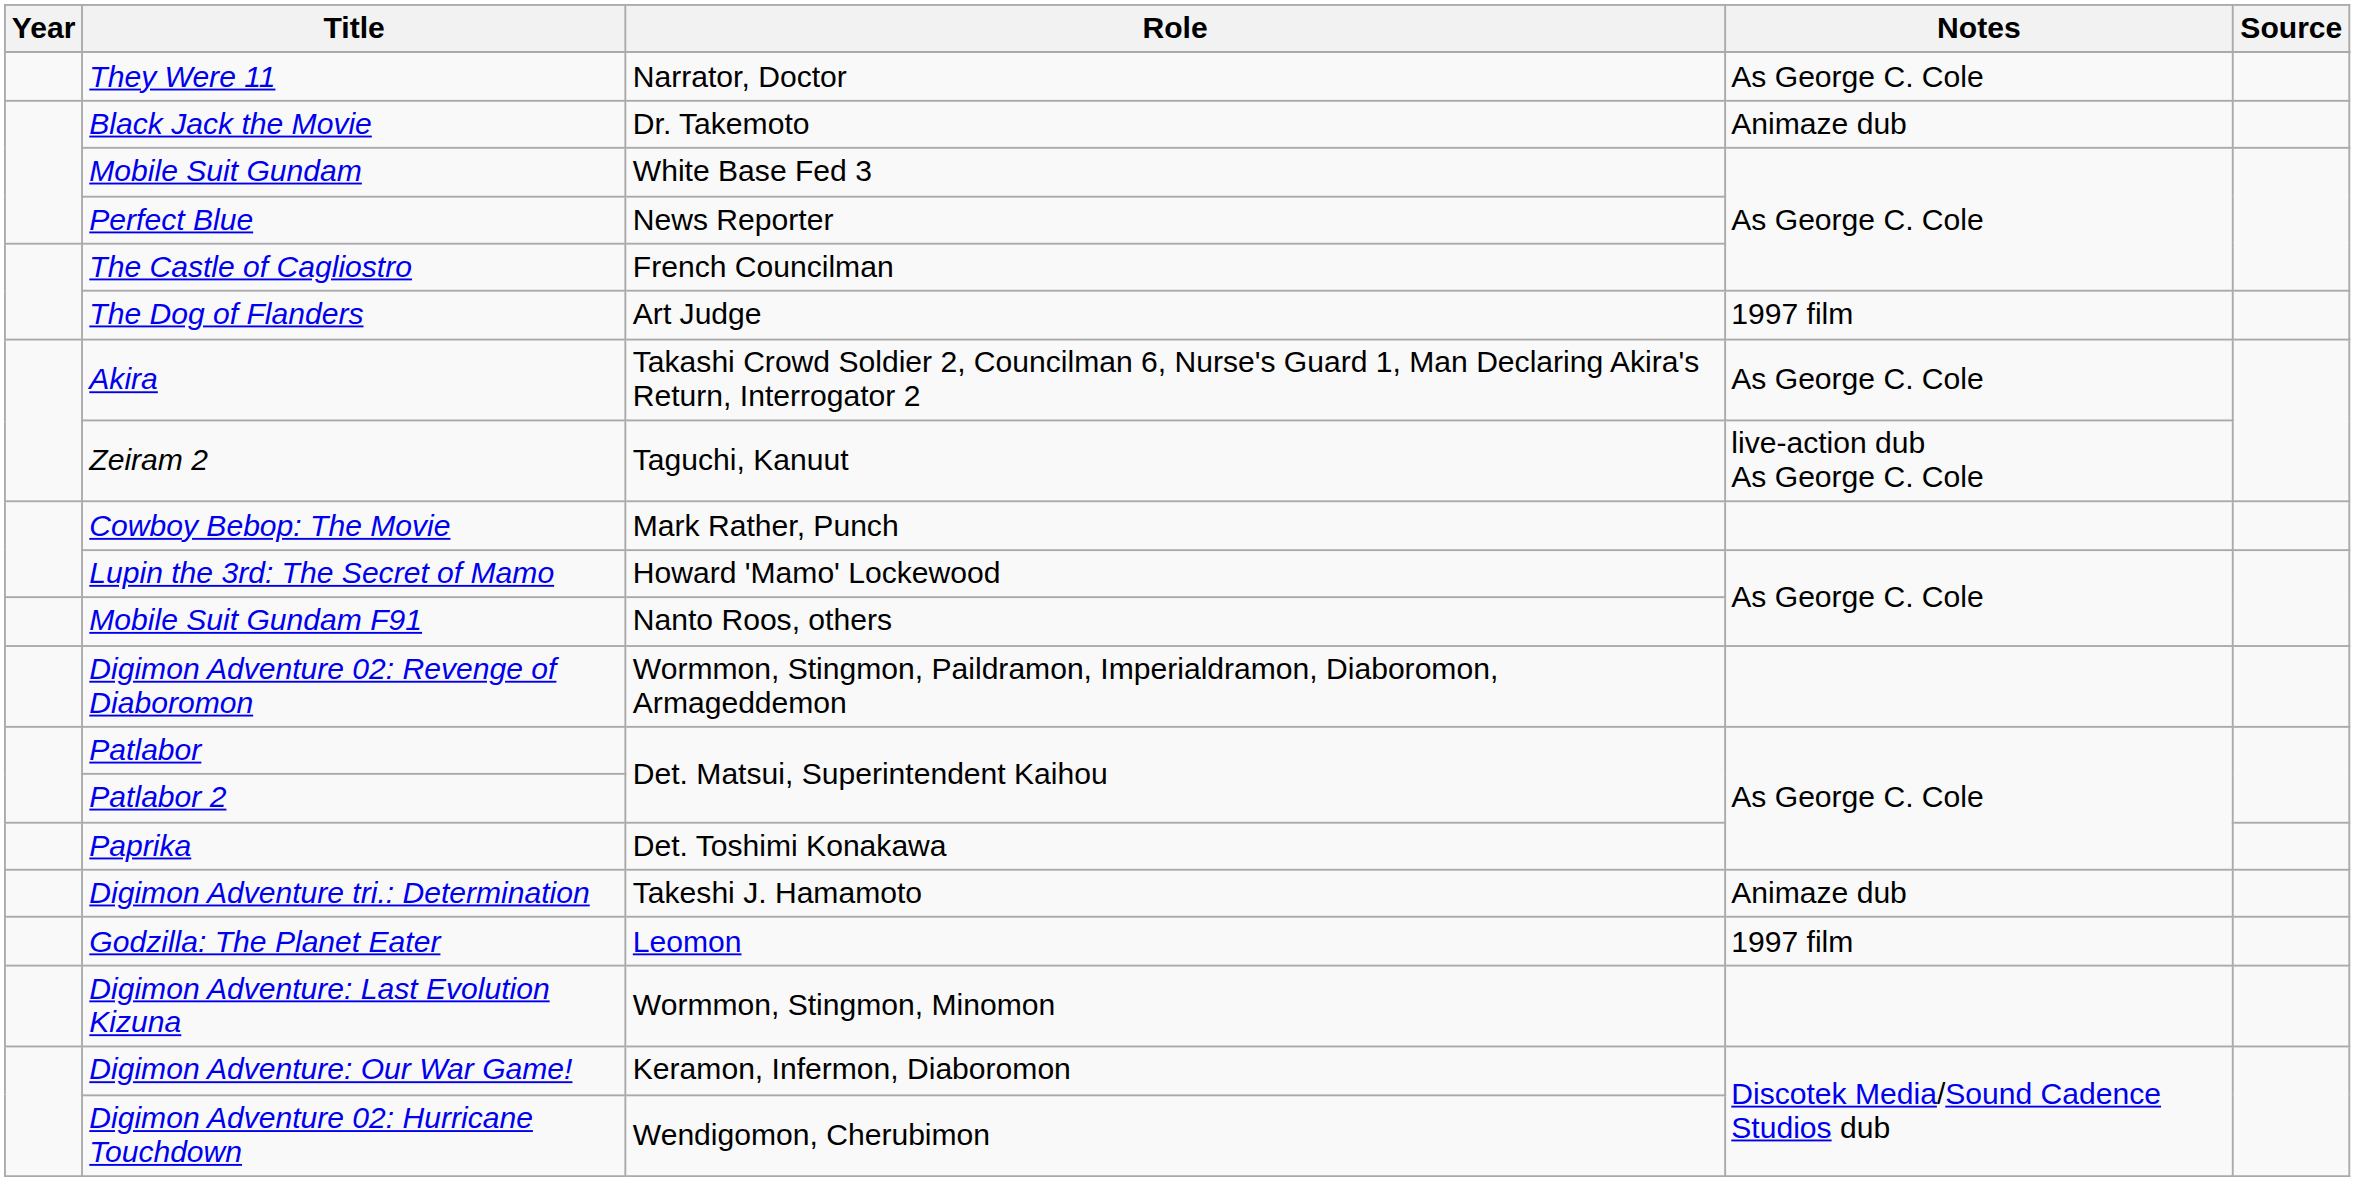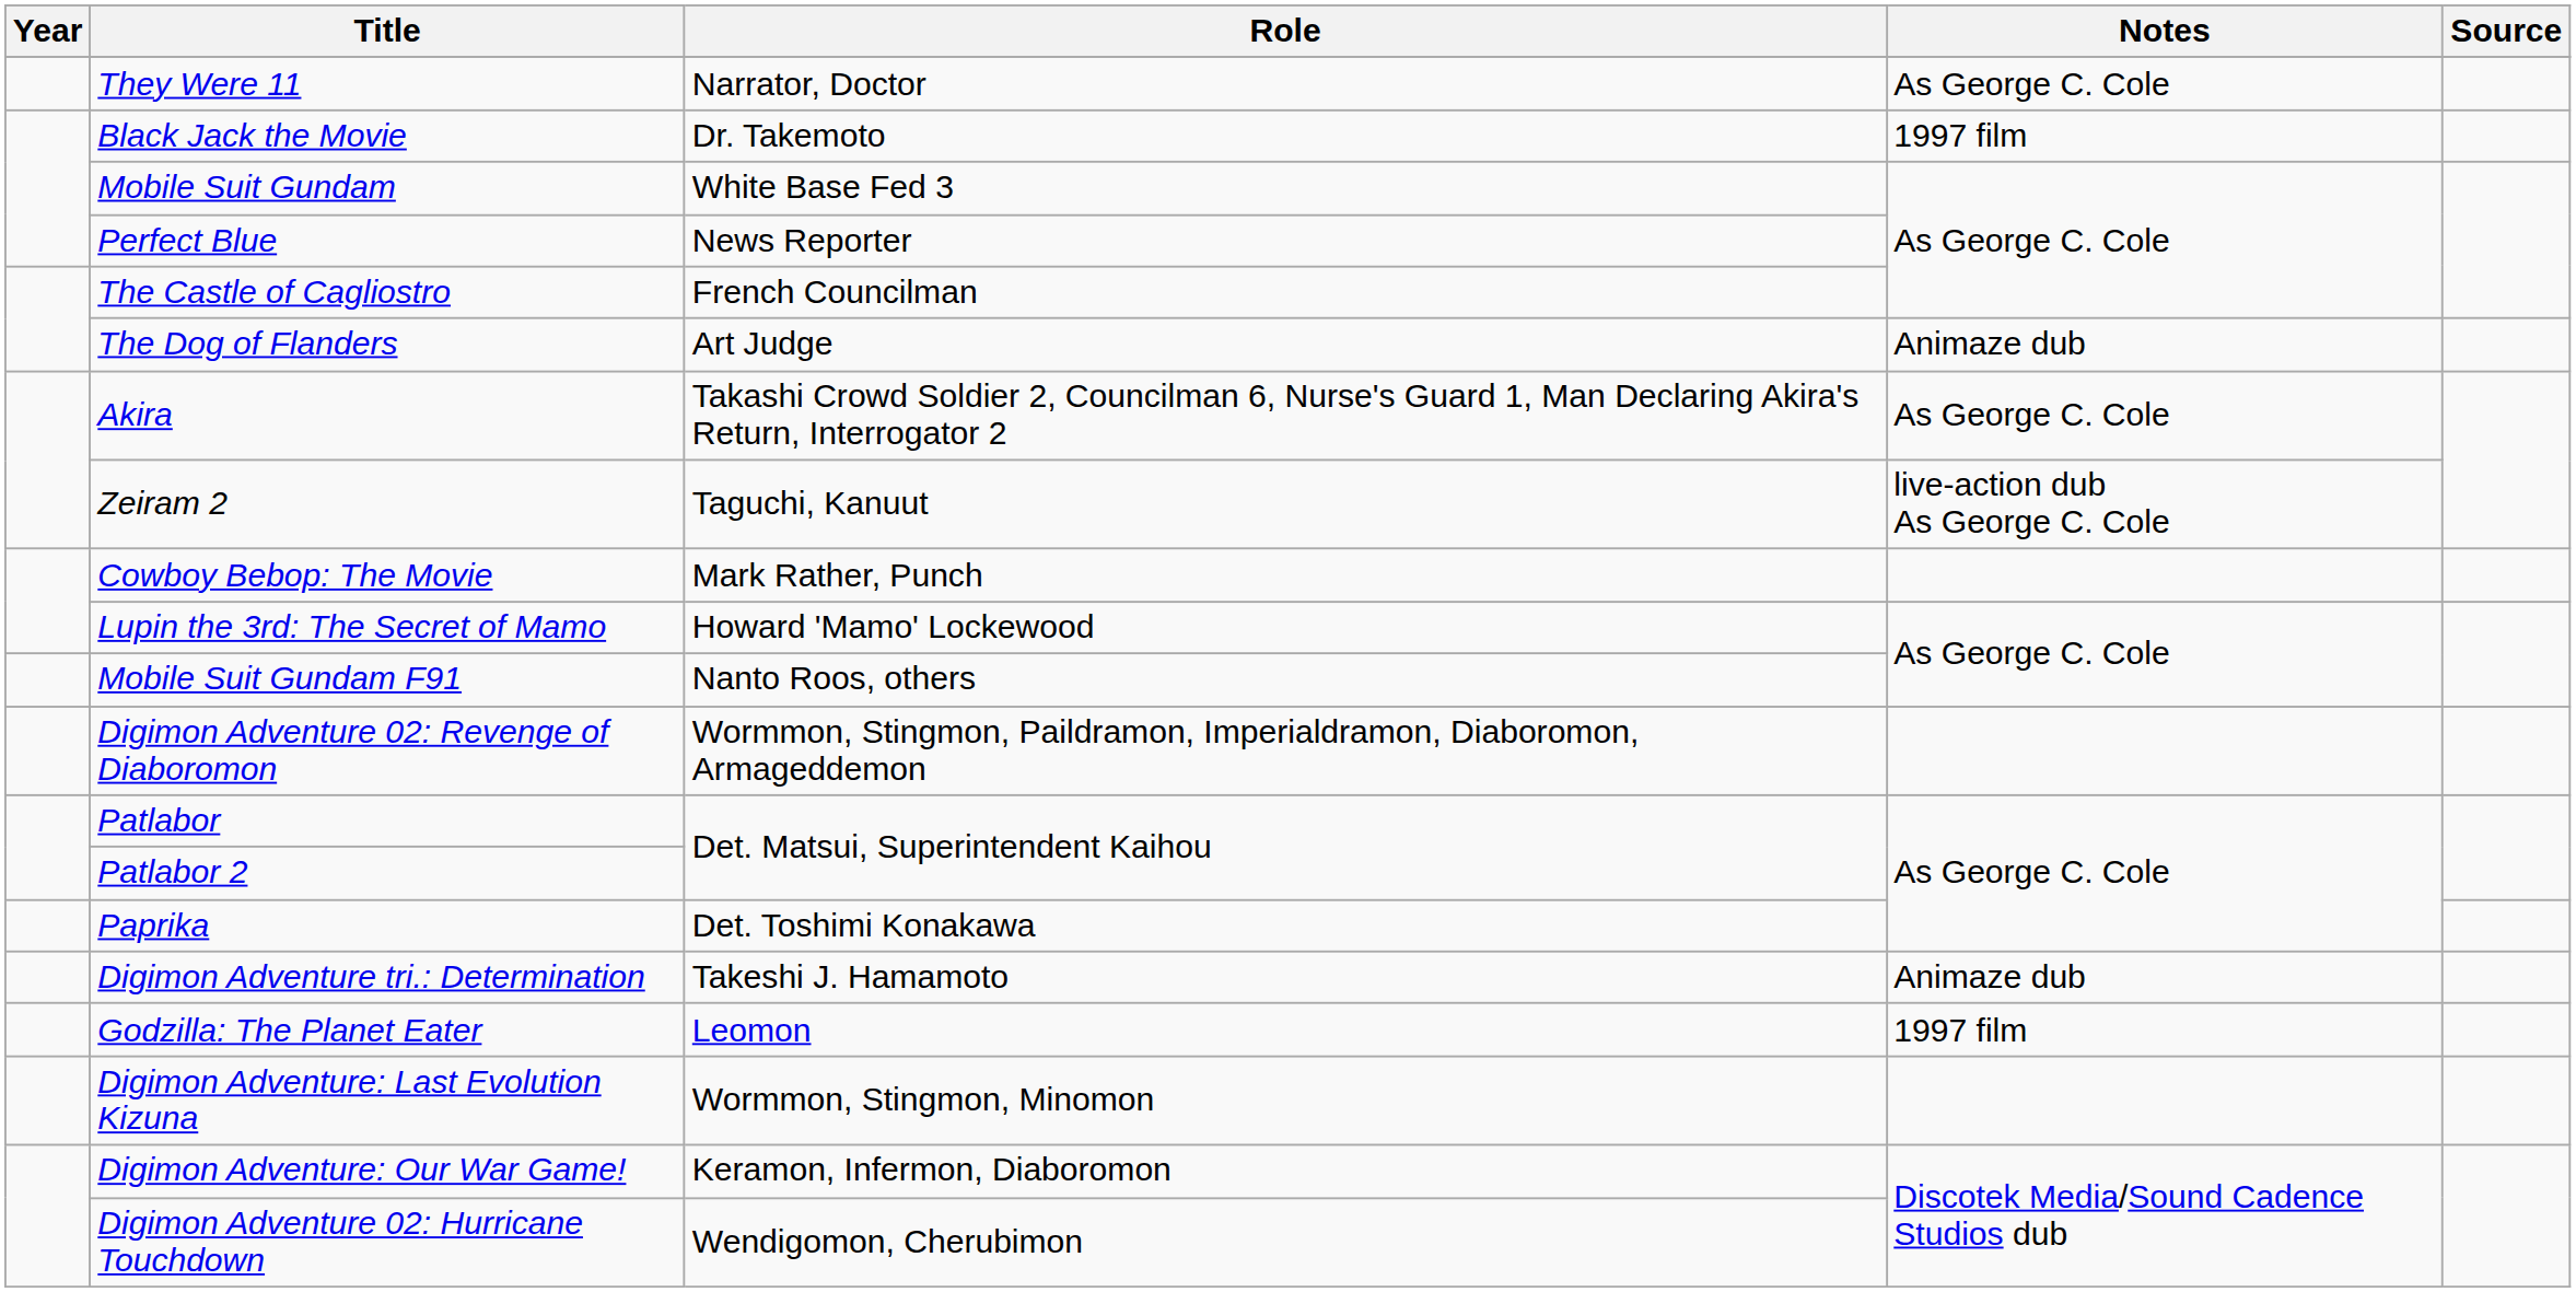Black Jack the Movie | Notes: Animaze dub -> 1997 film
The Dog of Flanders | Notes: 1997 film -> Animaze dub
